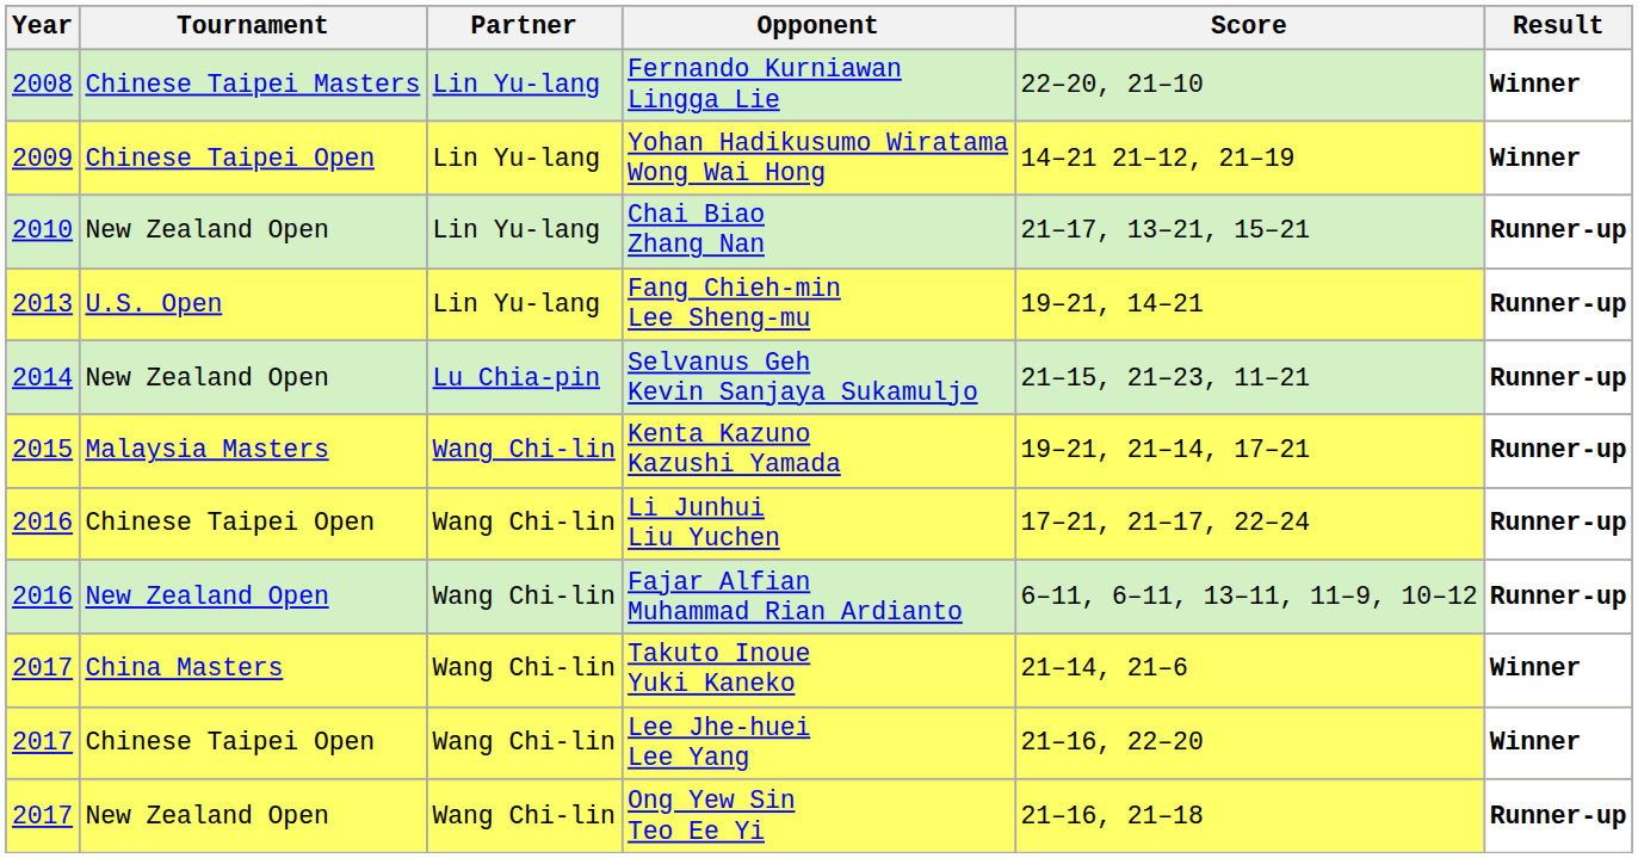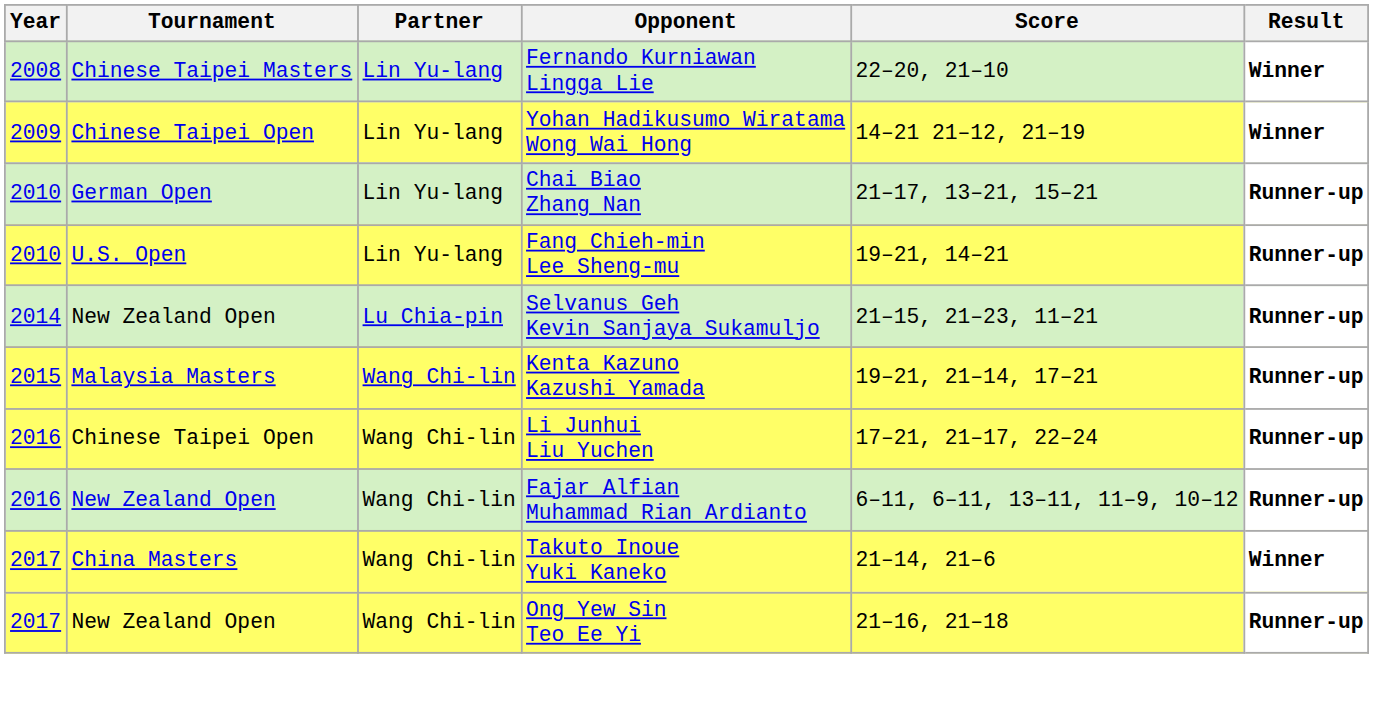Chai Biao Zhang Nan | Tournament: New Zealand Open -> German Open
Fang Chieh-min Lee Sheng-mu | Year: 2013 -> 2010
- row: 2017 | Chinese Taipei Open | Wang Chi-lin | Lee Jhe-huei Lee Yang | 21–16, 22–20 | Winner
